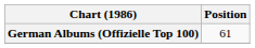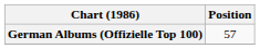German Albums (Offizielle Top 100) | Position: 61 -> 57
